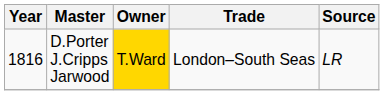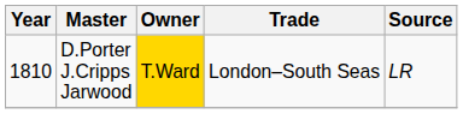D.Porter J.Cripps Jarwood | Year: 1816 -> 1810
